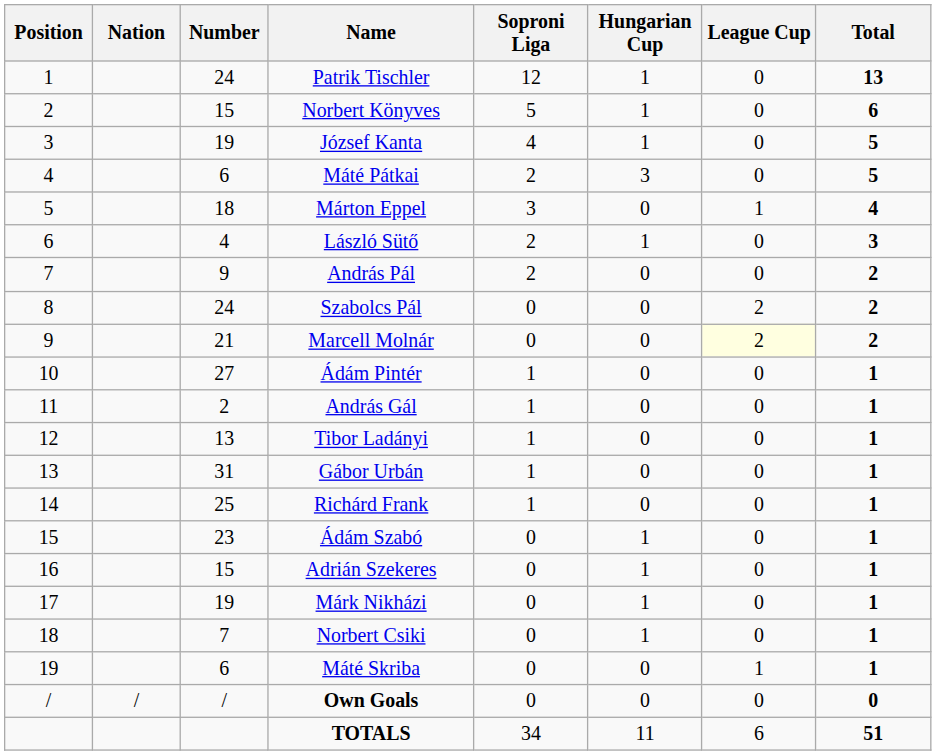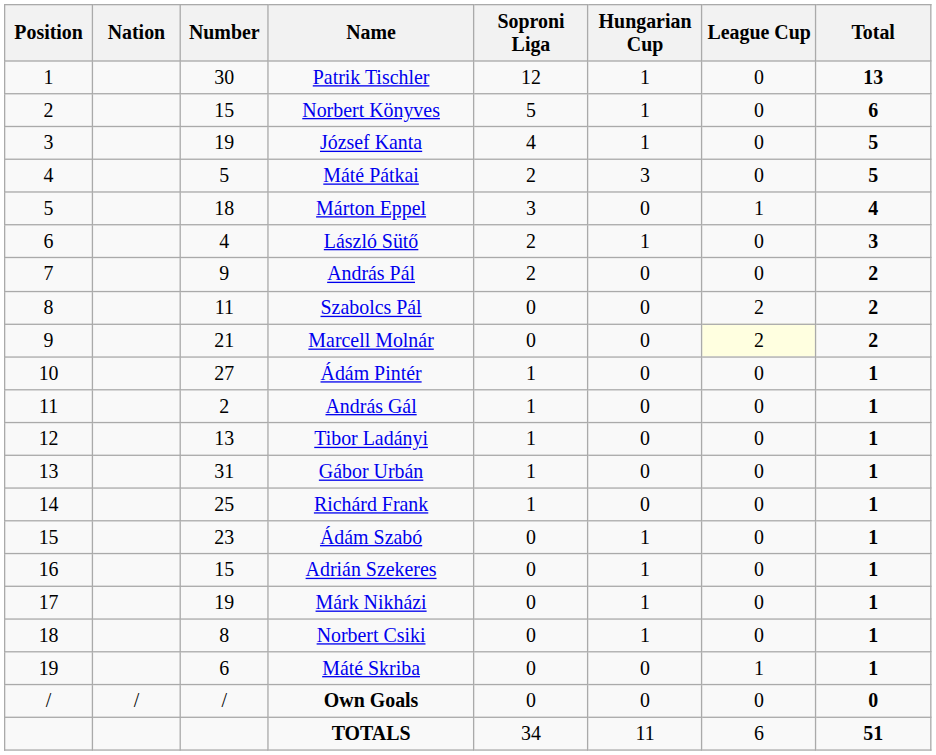Patrik Tischler | Number: 24 -> 30
Máté Pátkai | Number: 6 -> 5
Szabolcs Pál | Number: 24 -> 11
Norbert Csiki | Number: 7 -> 8
